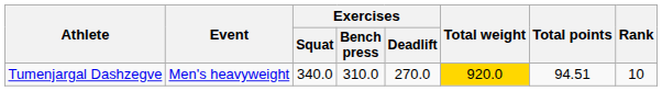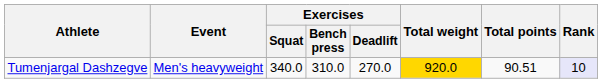Tumenjargal Dashzegve | Total points: 94.51 -> 90.51
Tumenjargal Dashzegve | Rank: no background -> lavender background
